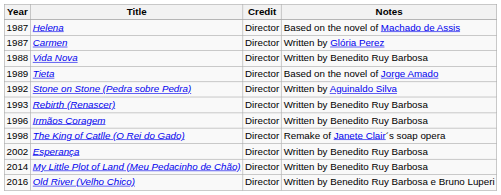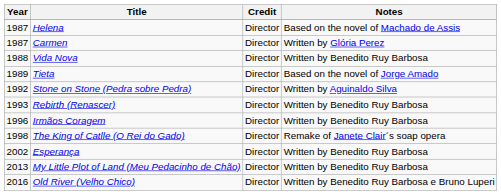My Little Plot of Land (Meu Pedacinho de Chão) | Year: 2014 -> 2013
